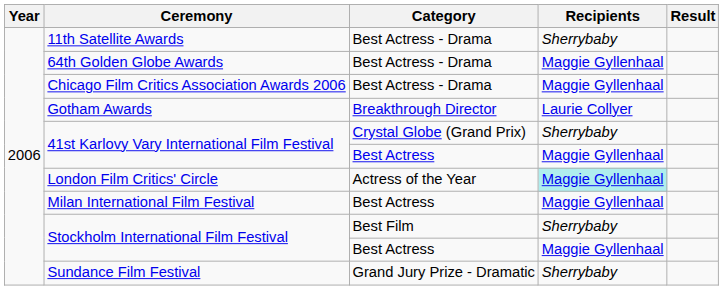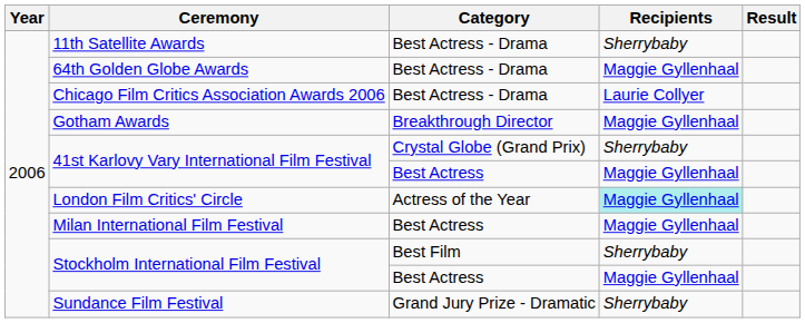Chicago Film Critics Association Awards 2006 | Recipients: Maggie Gyllenhaal -> Laurie Collyer
Gotham Awards | Recipients: Laurie Collyer -> Maggie Gyllenhaal
